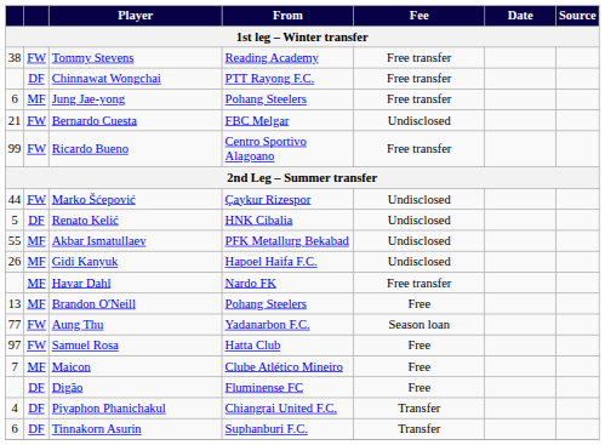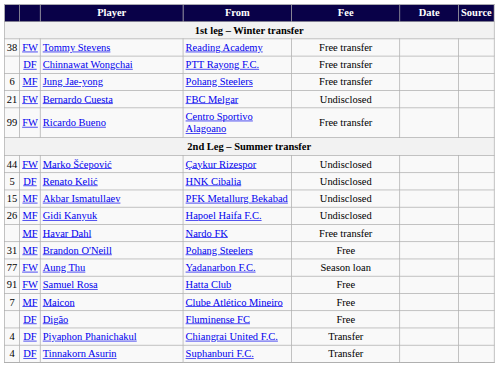Akbar Ismatullaev | column 1: 55 -> 15
Brandon O'Neill | column 1: 13 -> 31
Samuel Rosa | column 1: 97 -> 91
Tinnakorn Asurin | column 1: 6 -> 4
